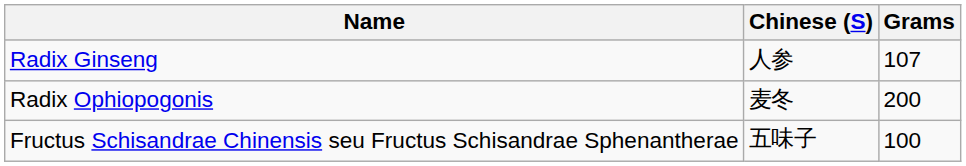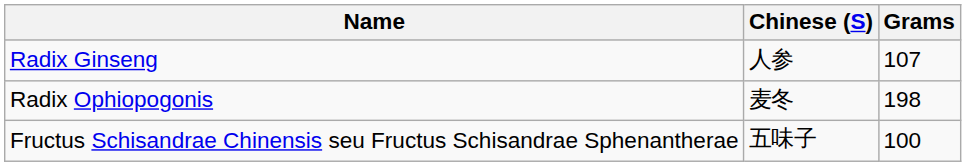Radix Ophiopogonis | Grams: 200 -> 198
